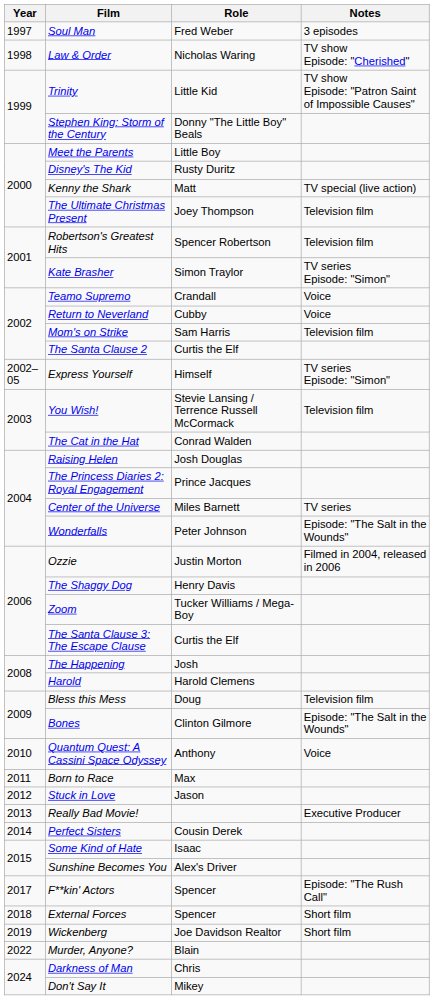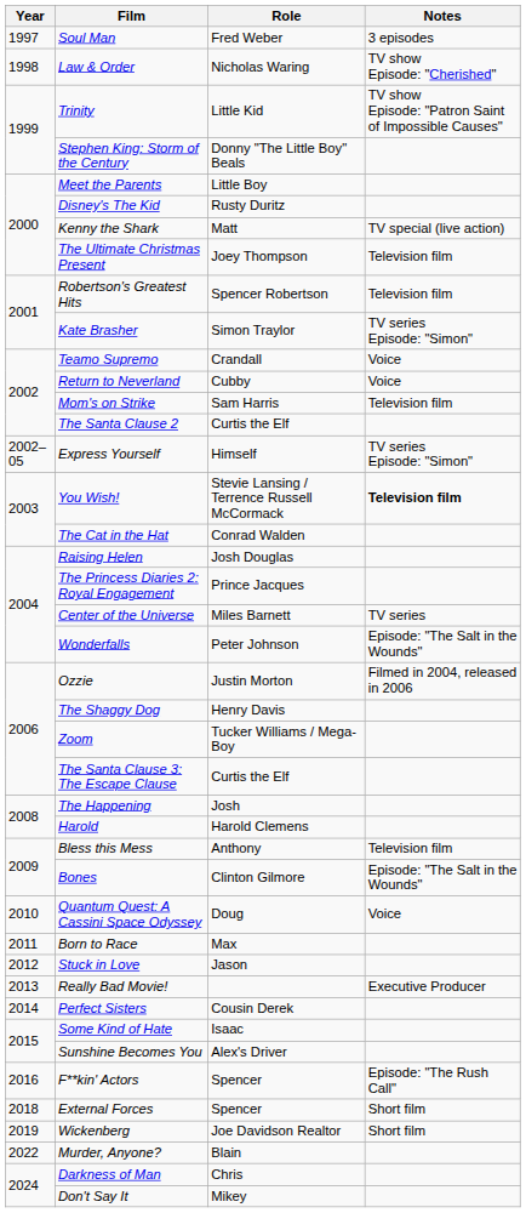You Wish! | Notes: normal -> bold
Bless this Mess | Role: Doug -> Anthony
Quantum Quest: A Cassini Space Odyssey | Role: Anthony -> Doug
F**kin' Actors | Year: 2017 -> 2016
